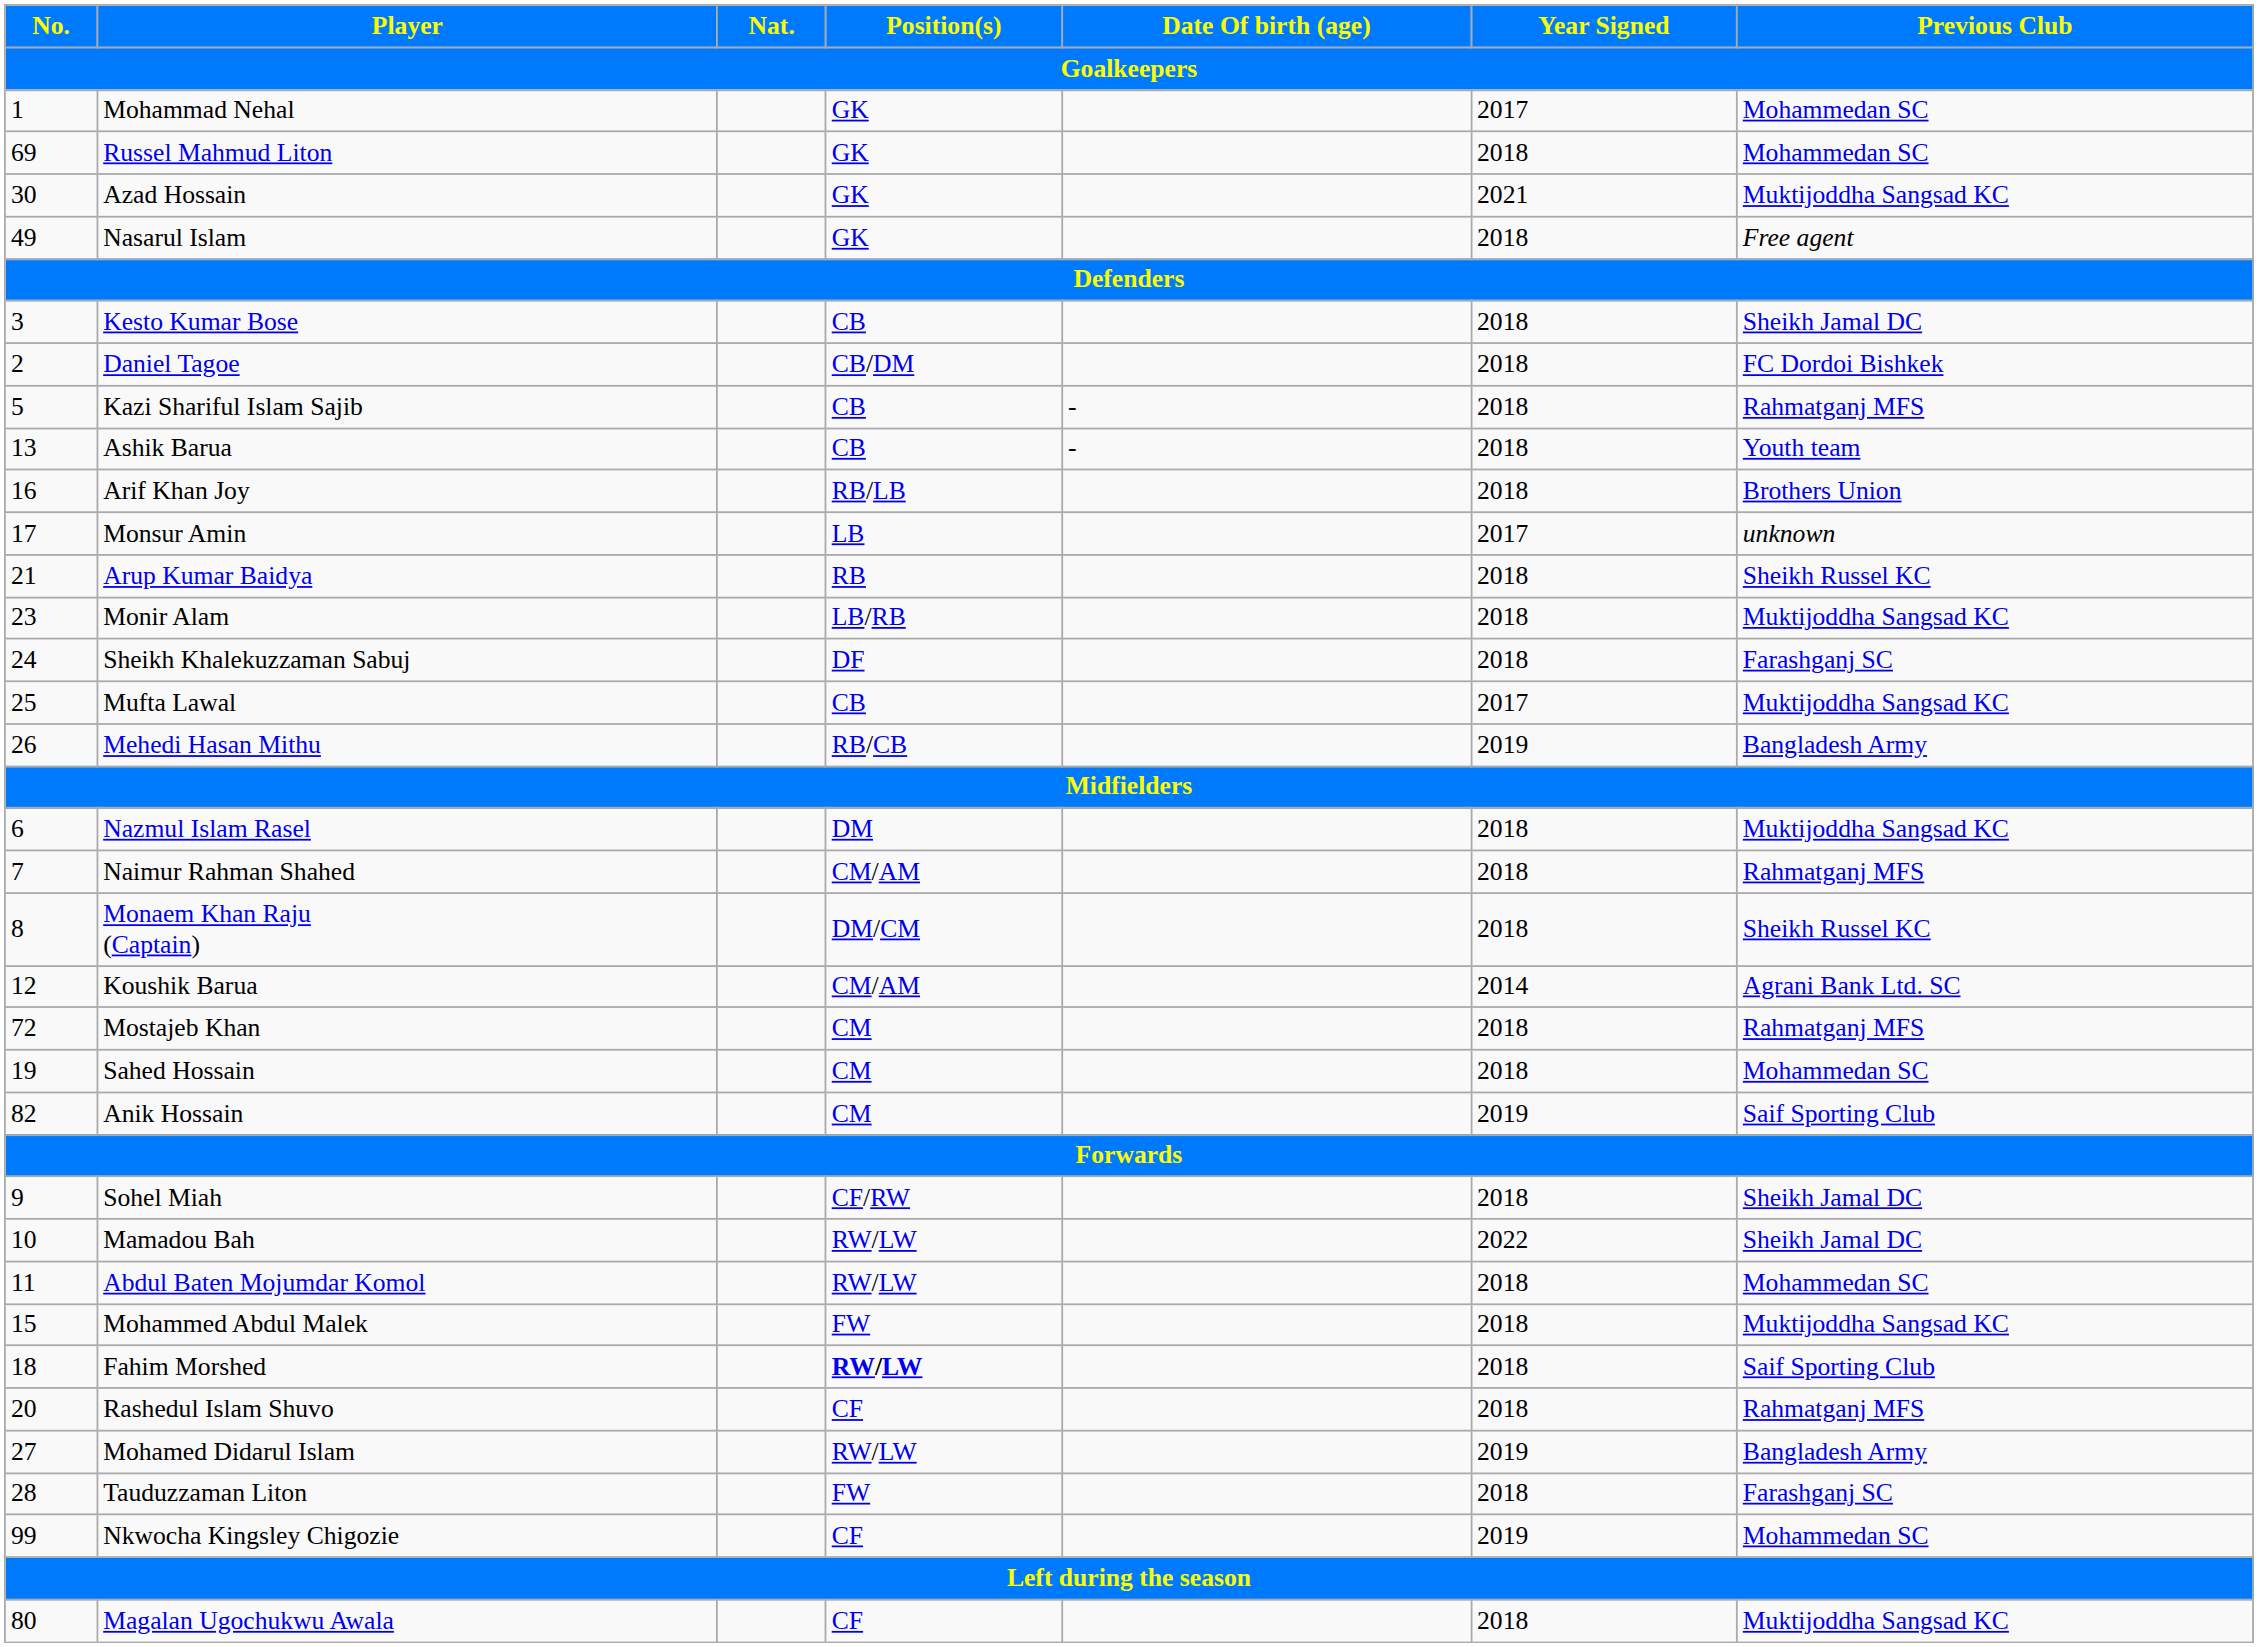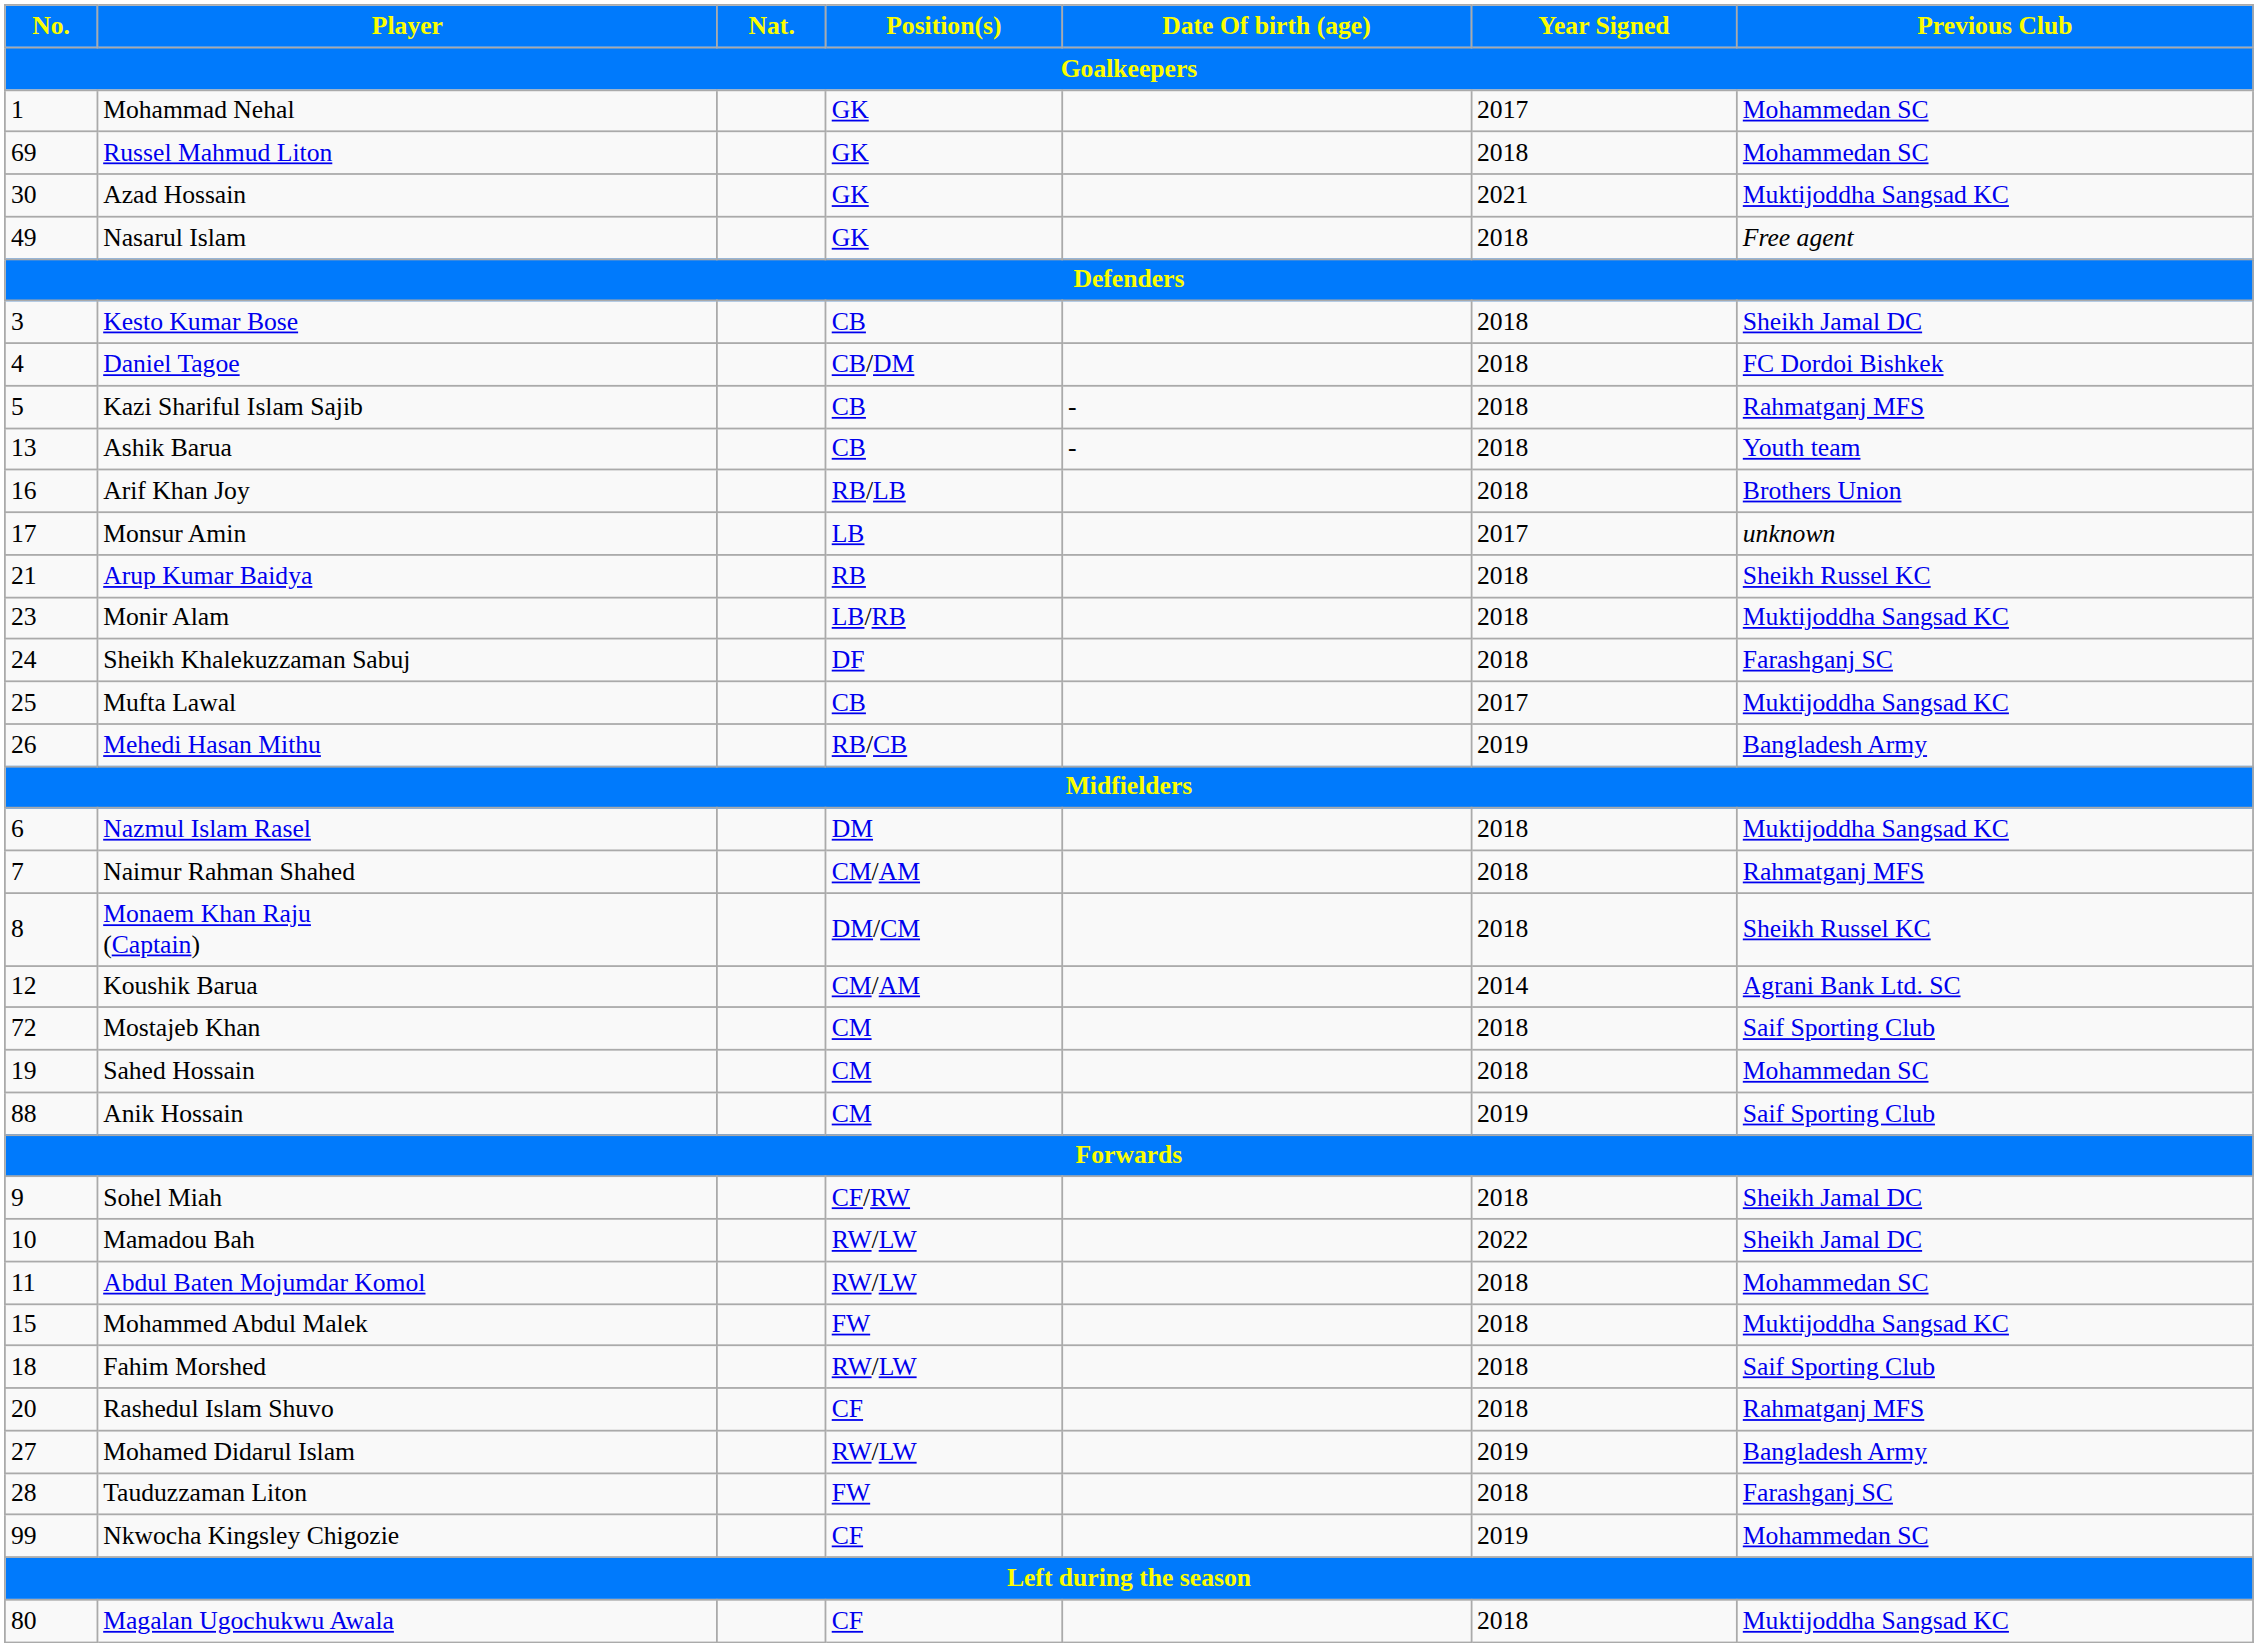Daniel Tagoe | No. / Goalkeepers: 2 -> 4
Mostajeb Khan | Previous Club / Goalkeepers: Rahmatganj MFS -> Saif Sporting Club
Anik Hossain | No. / Goalkeepers: 82 -> 88
Fahim Morshed | Position(s) / Goalkeepers: bold -> normal
